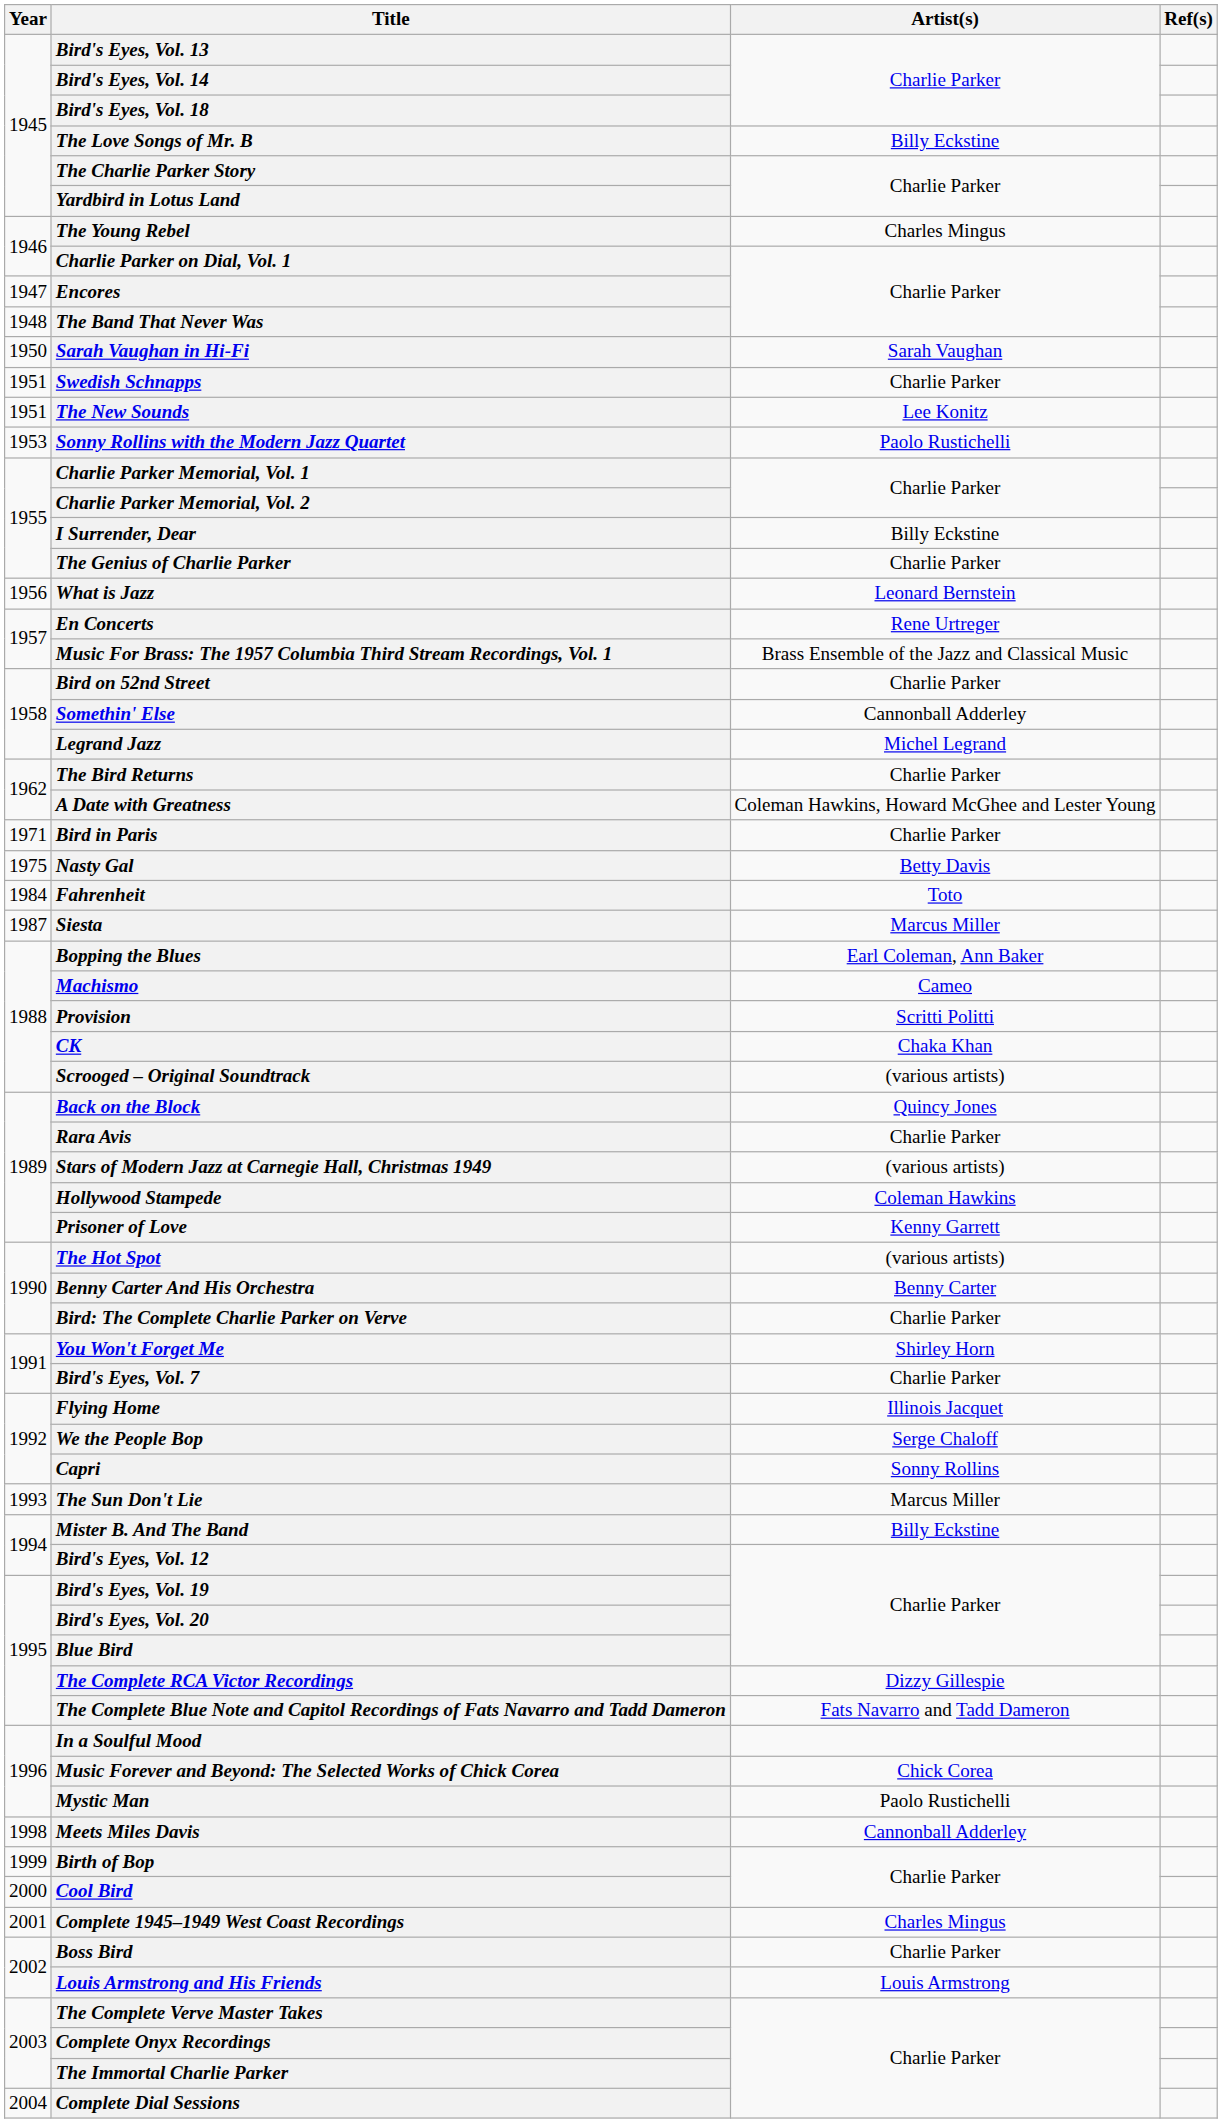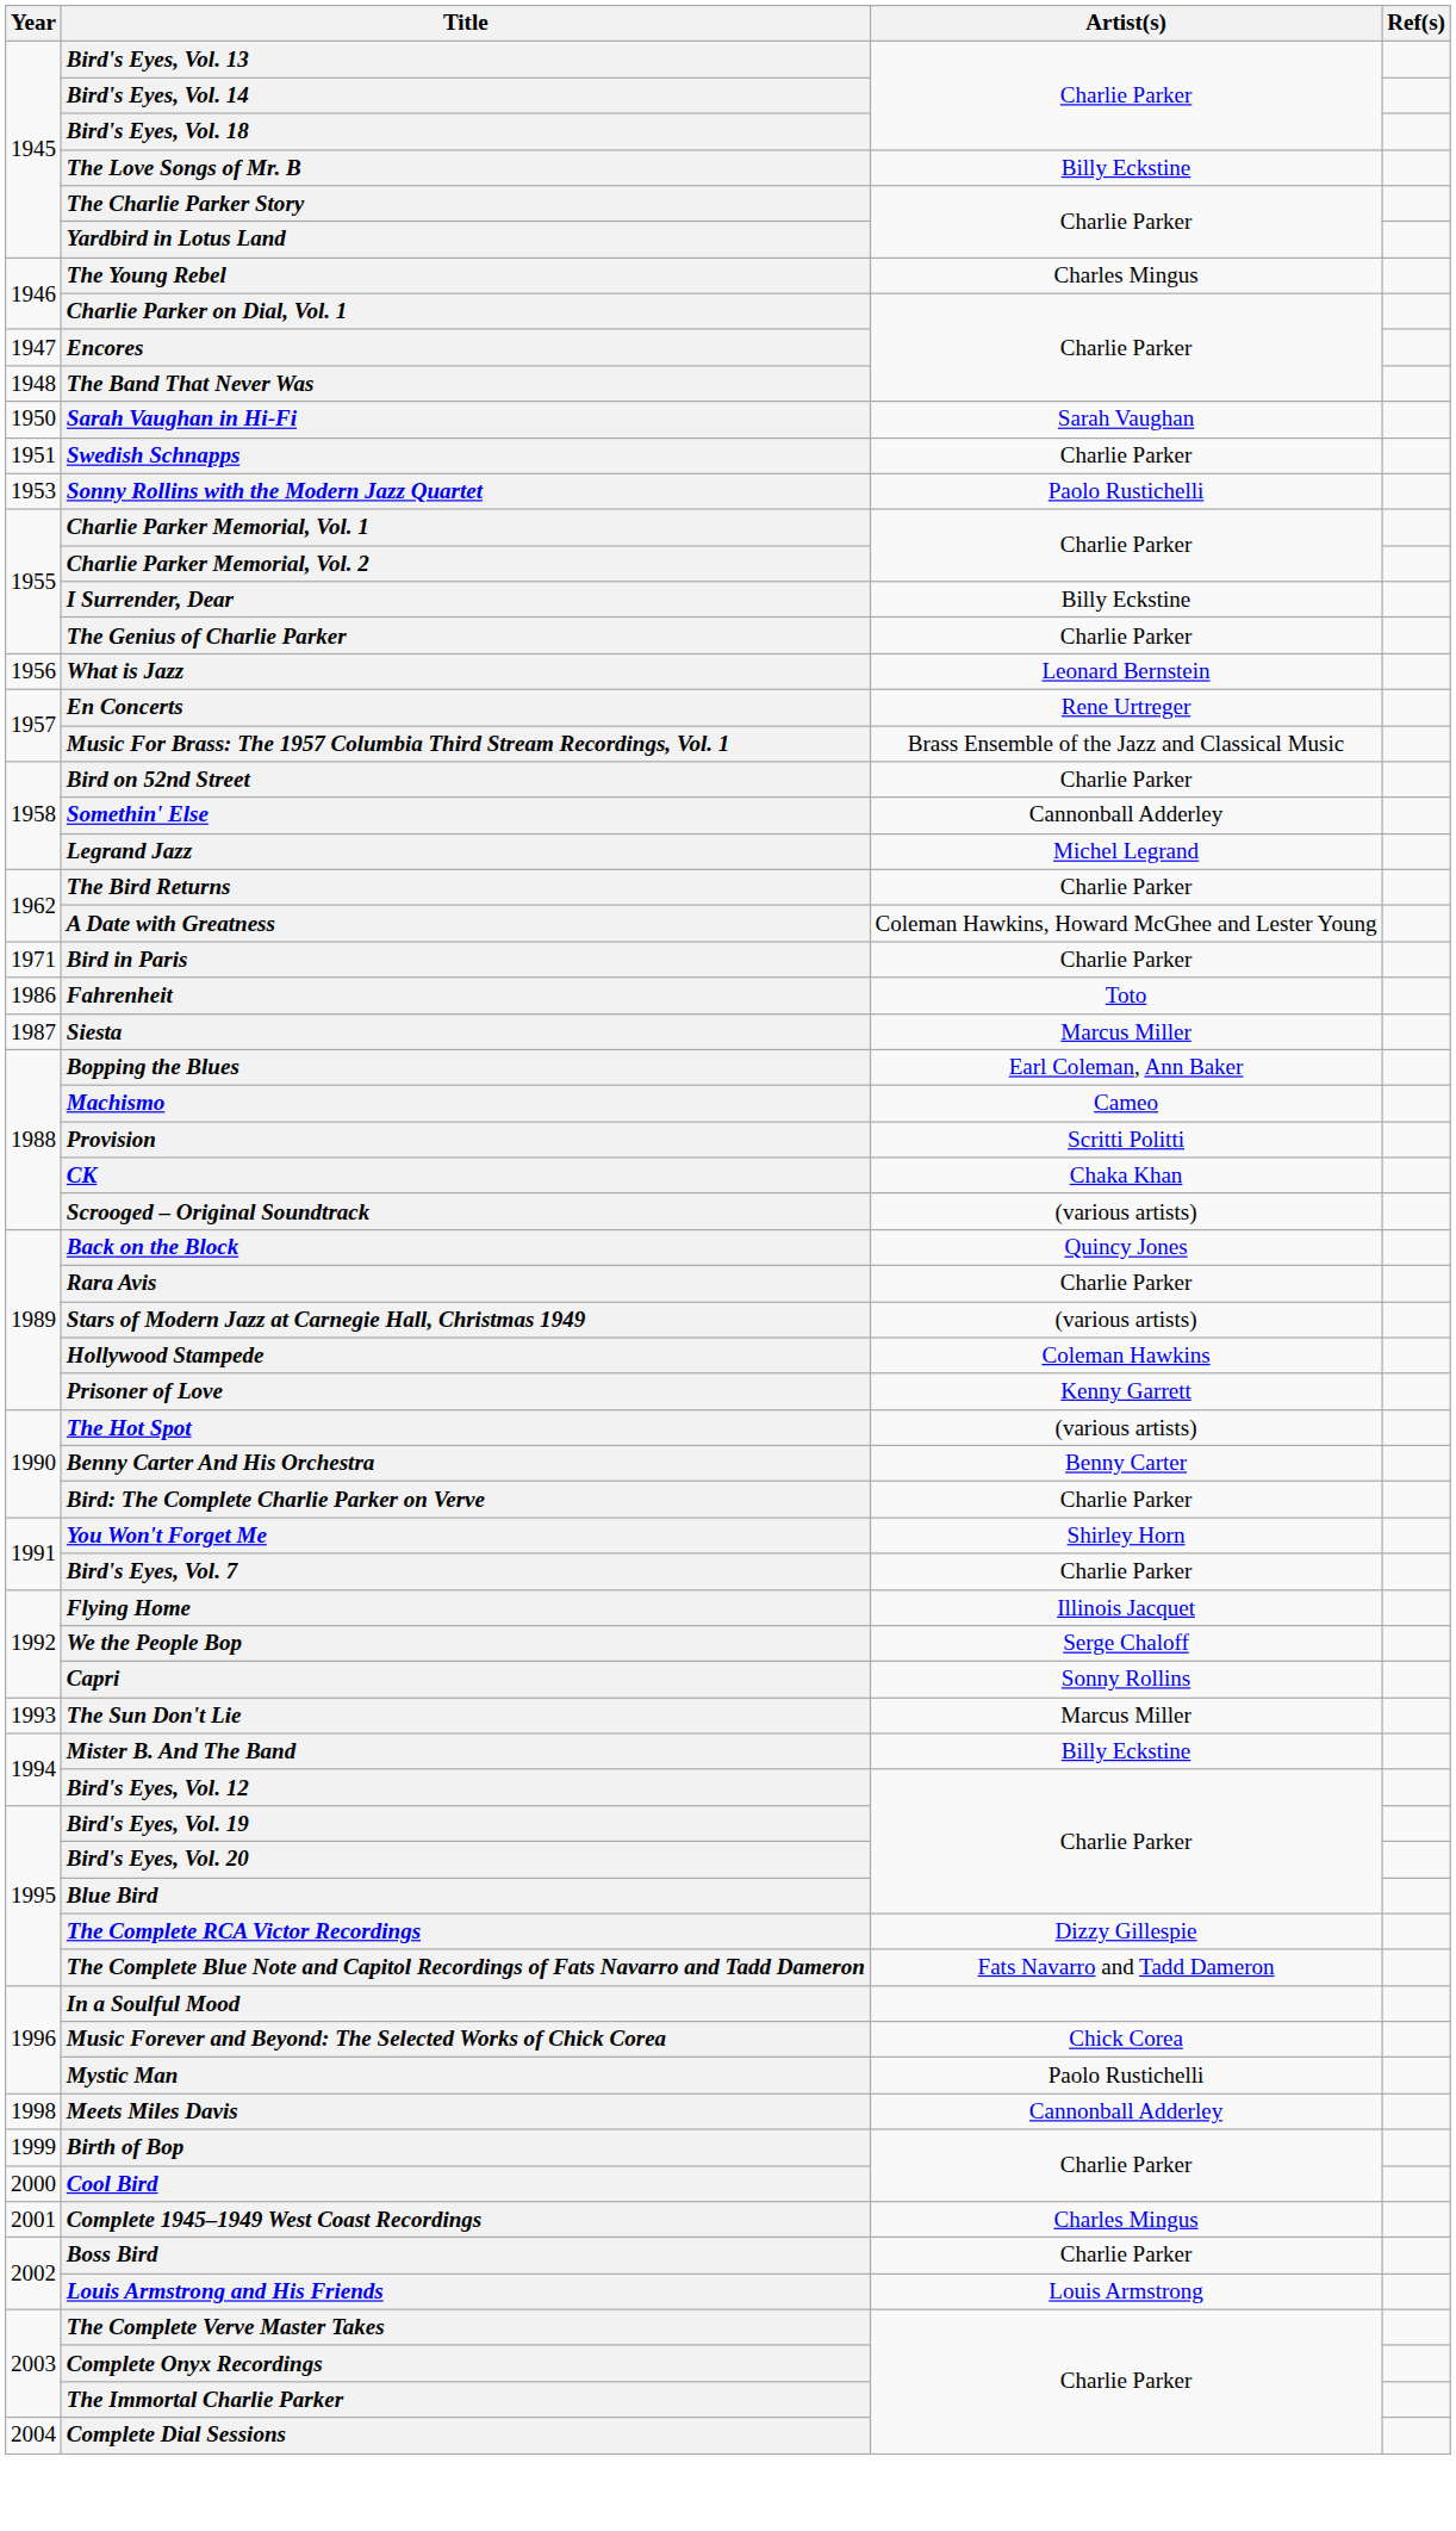- row: 1951 | The New Sounds | Lee Konitz
- row: 1975 | Nasty Gal | Betty Davis
Fahrenheit | Year: 1984 -> 1986
